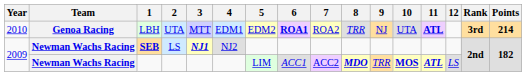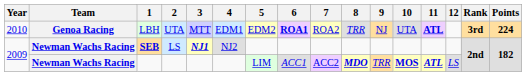LBH | Points: 214 -> 224
